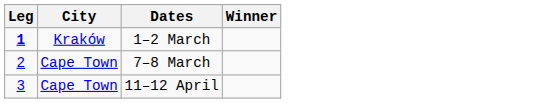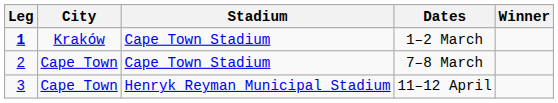+ column: Stadium | Cape Town Stadium | Cape Town Stadium | Henryk Reyman Municipal Stadium
